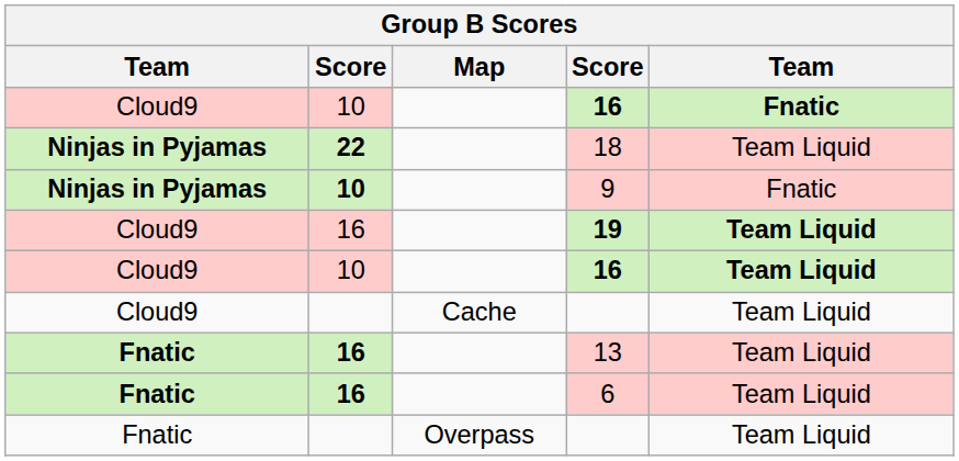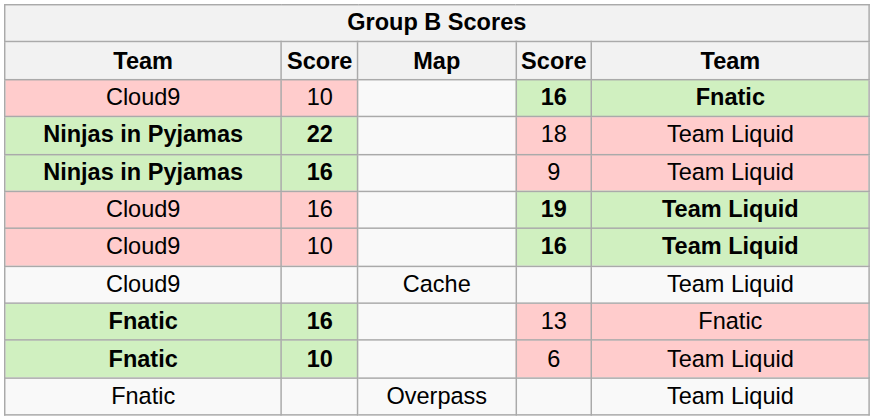9 | column 2: 10 -> 16
9 | column 5: Fnatic -> Team Liquid
13 | column 5: Team Liquid -> Fnatic
6 | column 2: 16 -> 10
